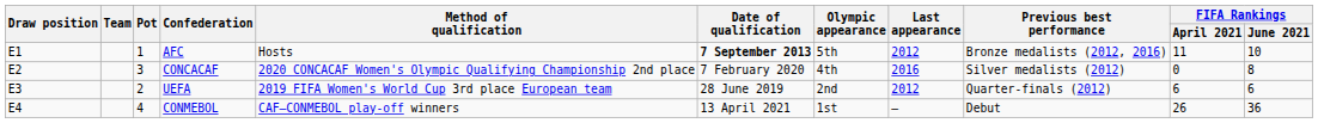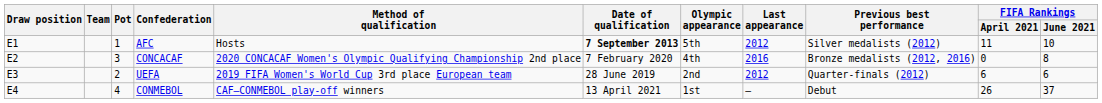AFC | Previous best performance: Bronze medalists (2012, 2016) -> Silver medalists (2012)
CONCACAF | Previous best performance: Silver medalists (2012) -> Bronze medalists (2012, 2016)
CONMEBOL | FIFA Rankings / June 2021: 36 -> 37
